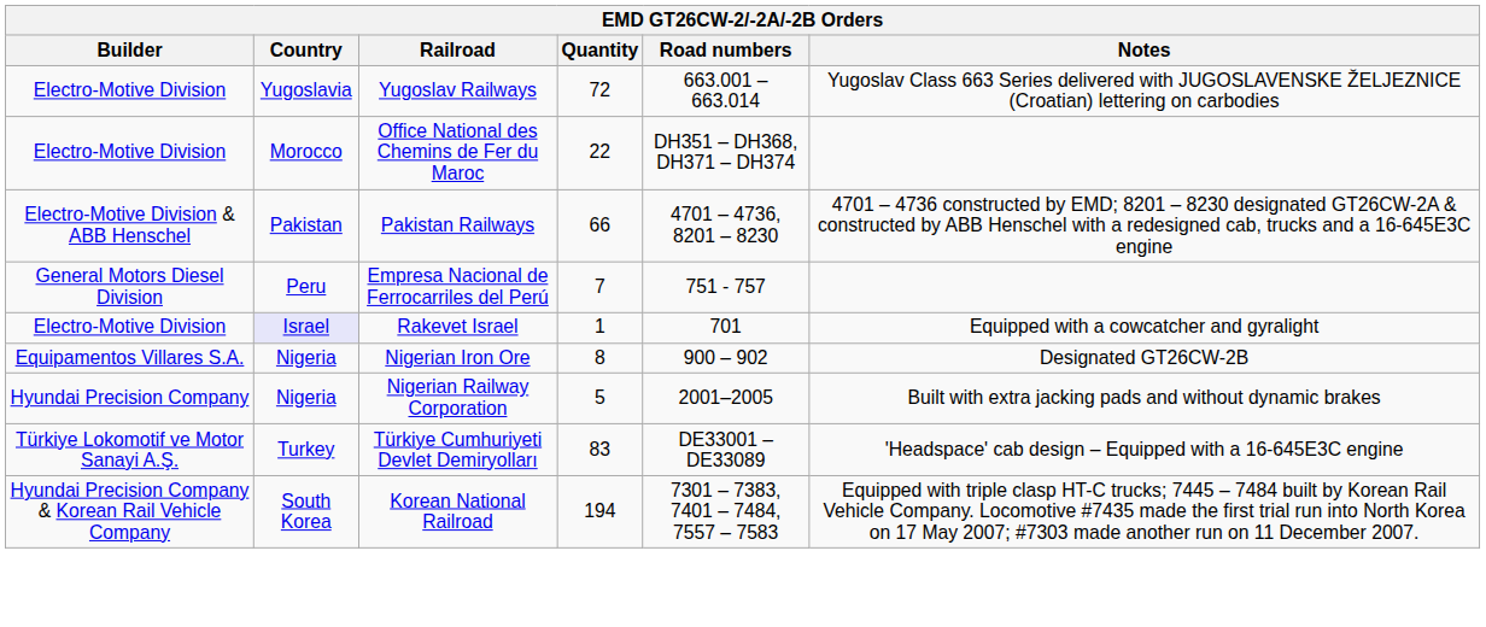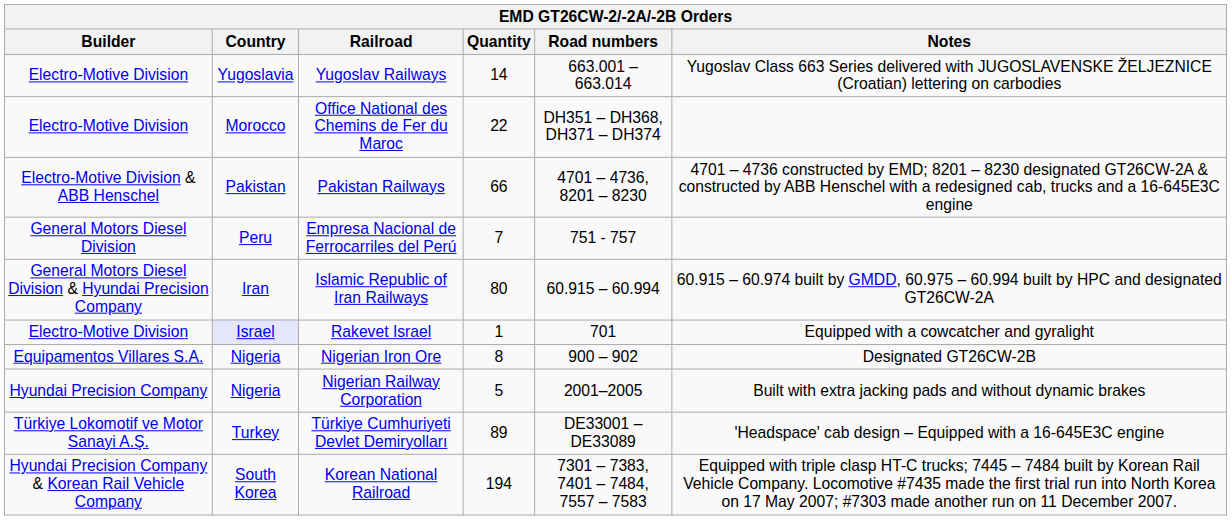Yugoslav Railways | Quantity: 72 -> 14
+ row: General Motors Diesel Division & Hyundai Precision Company | Iran | Islamic Republic of Iran Railways | 80 | 60.915 – 60.994 | 60.915 – 60.974 built by GMDD, 60.975 – 60.994 built by HPC and designated GT26CW-2A
Türkiye Cumhuriyeti Devlet Demiryolları | Quantity: 83 -> 89
